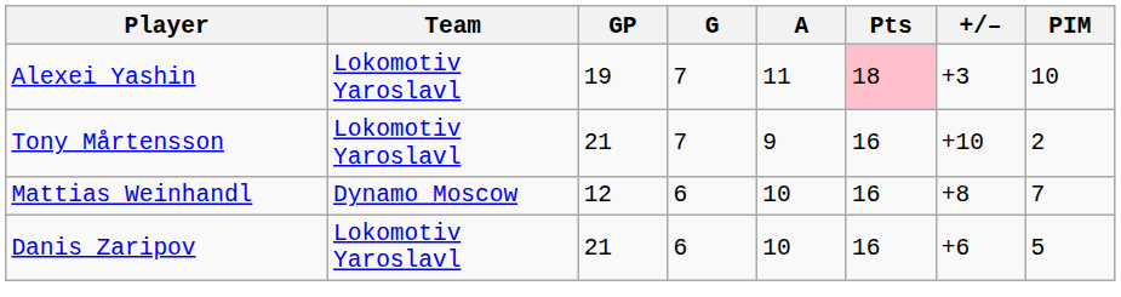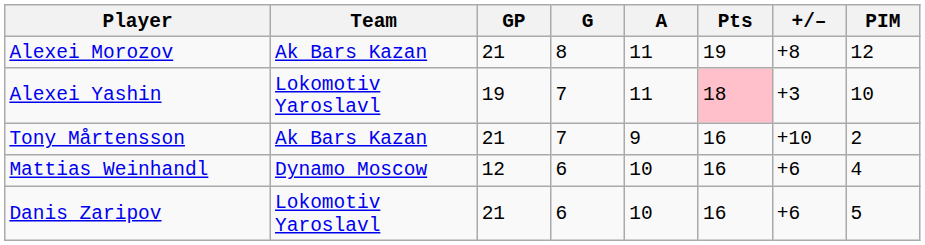+ row: Alexei Morozov | Ak Bars Kazan | 21 | 8 | 11 | 19 | +8 | 12
Tony Mårtensson | Team: Lokomotiv Yaroslavl -> Ak Bars Kazan
Mattias Weinhandl | +/–: +8 -> +6
Mattias Weinhandl | PIM: 7 -> 4
